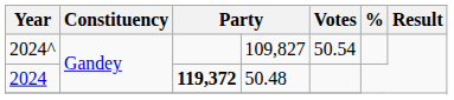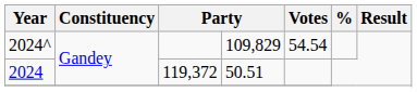2024^ | column 4: 109,827 -> 109,829
2024^ | Votes: 50.54 -> 54.54
2024 | column 3: bold -> normal
2024 | column 4: 50.48 -> 50.51
